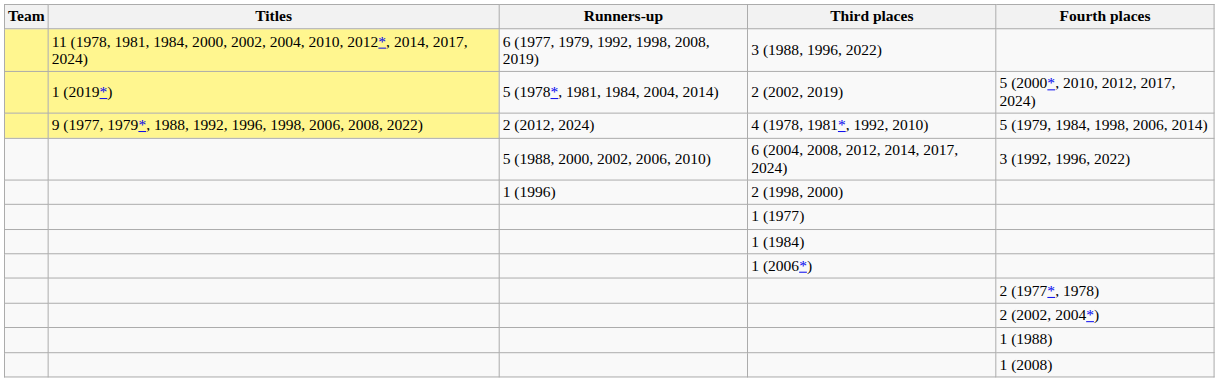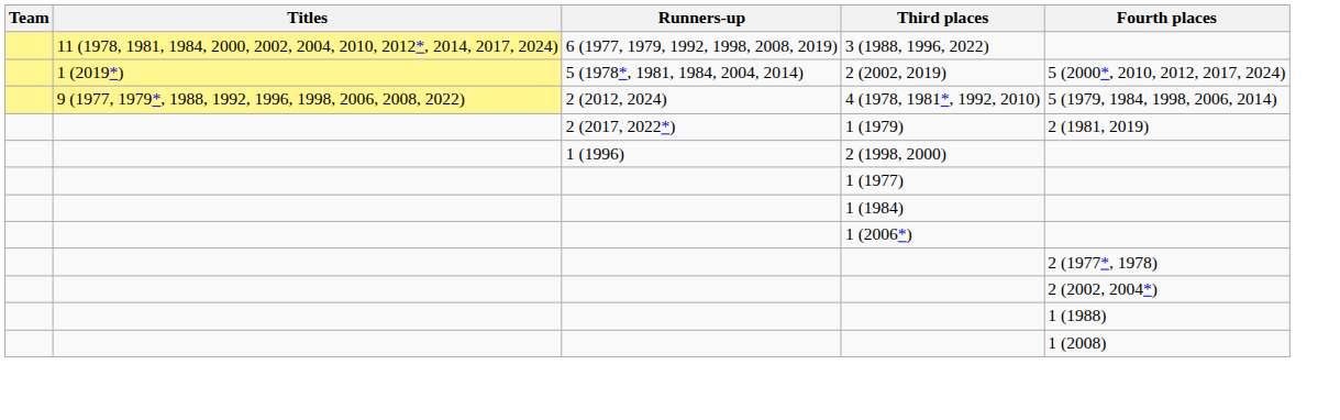- row: 5 (1988, 2000, 2002, 2006, 2010) | 6 (2004, 2008, 2012, 2014, 2017, 2024) | 3 (1992, 1996, 2022)
+ row: 2 (2017, 2022*) | 1 (1979) | 2 (1981, 2019)
